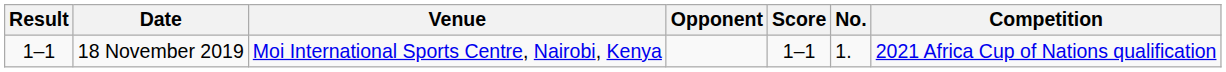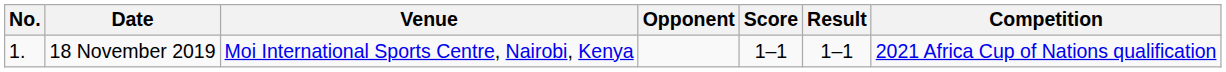columns swapped: No. <-> Result
